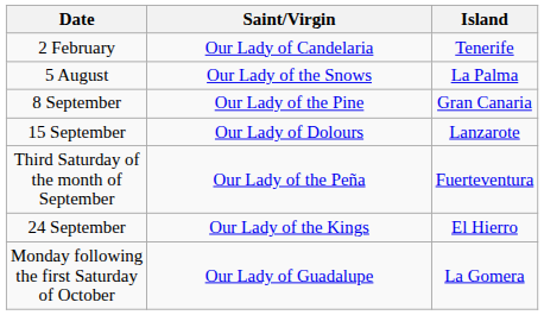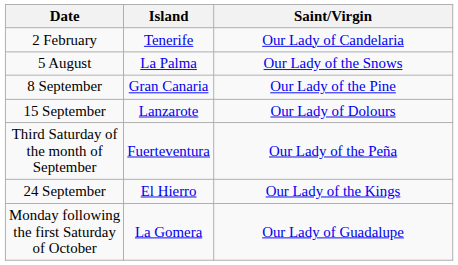columns swapped: Island <-> Saint/Virgin
